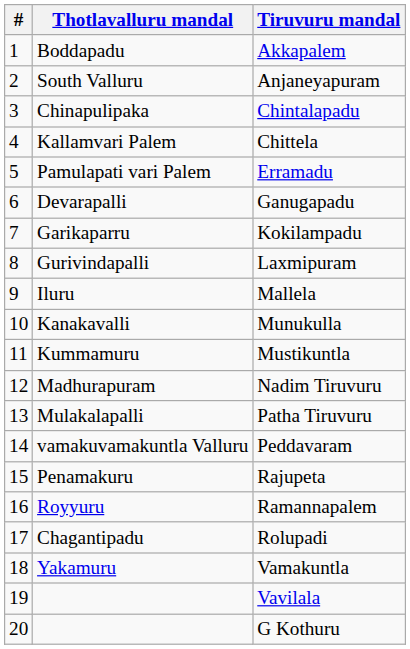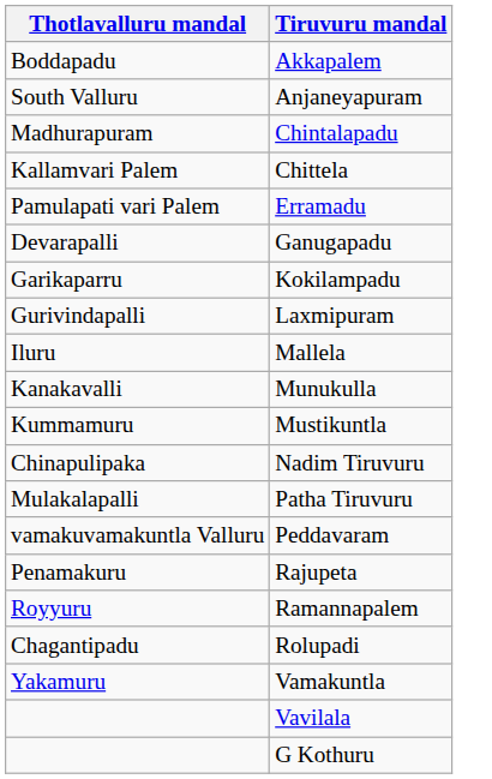- column: # | 1 | 2 | 3 | 4 | 5 | 6 | 7 | 8 | 9 | 10 | 11 | 12 | 13 | 14 | 15 | 16 | 17 | 18 | 19 | 20
Chintalapadu | Thotlavalluru mandal: Chinapulipaka -> Madhurapuram
Nadim Tiruvuru | Thotlavalluru mandal: Madhurapuram -> Chinapulipaka
